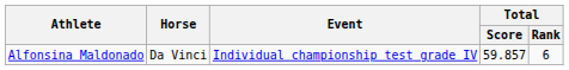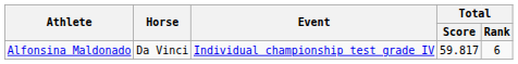Alfonsina Maldonado | Total / Score: 59.857 -> 59.817
